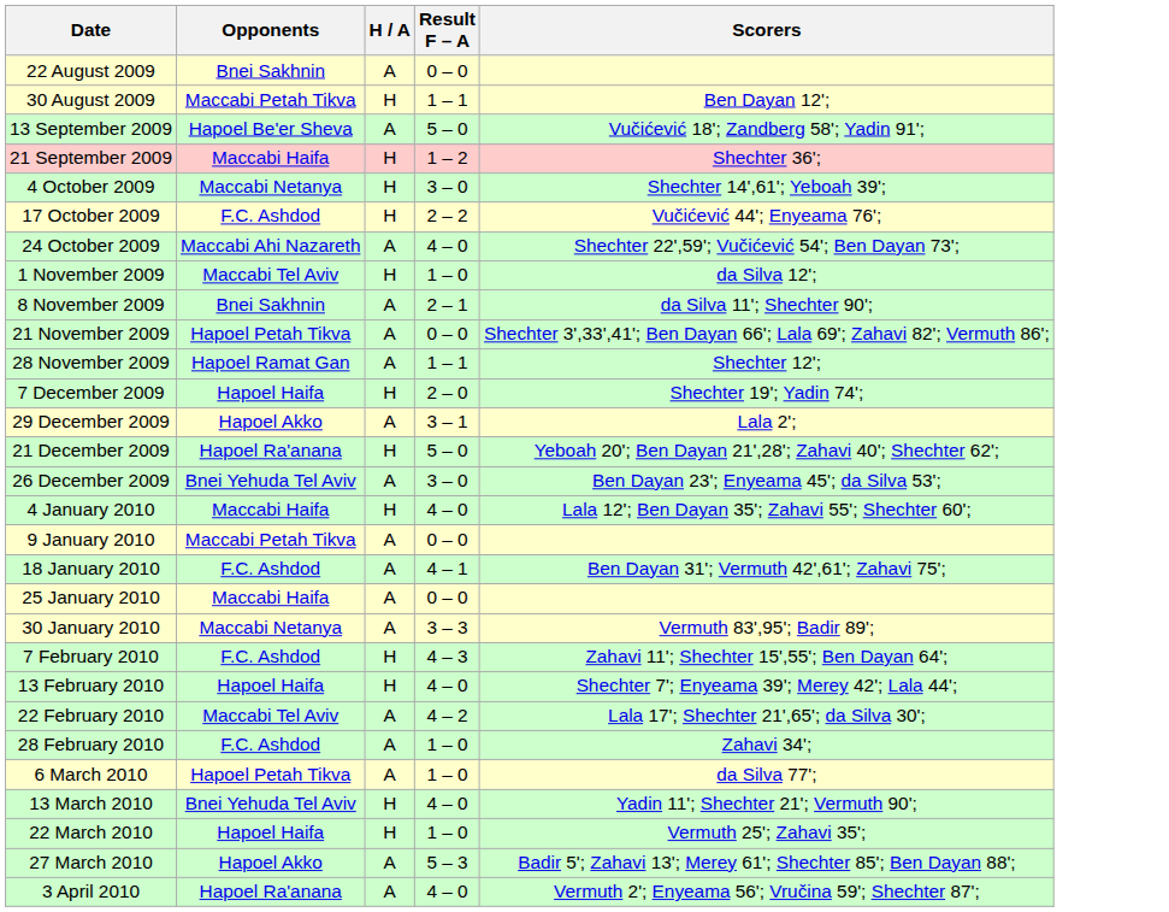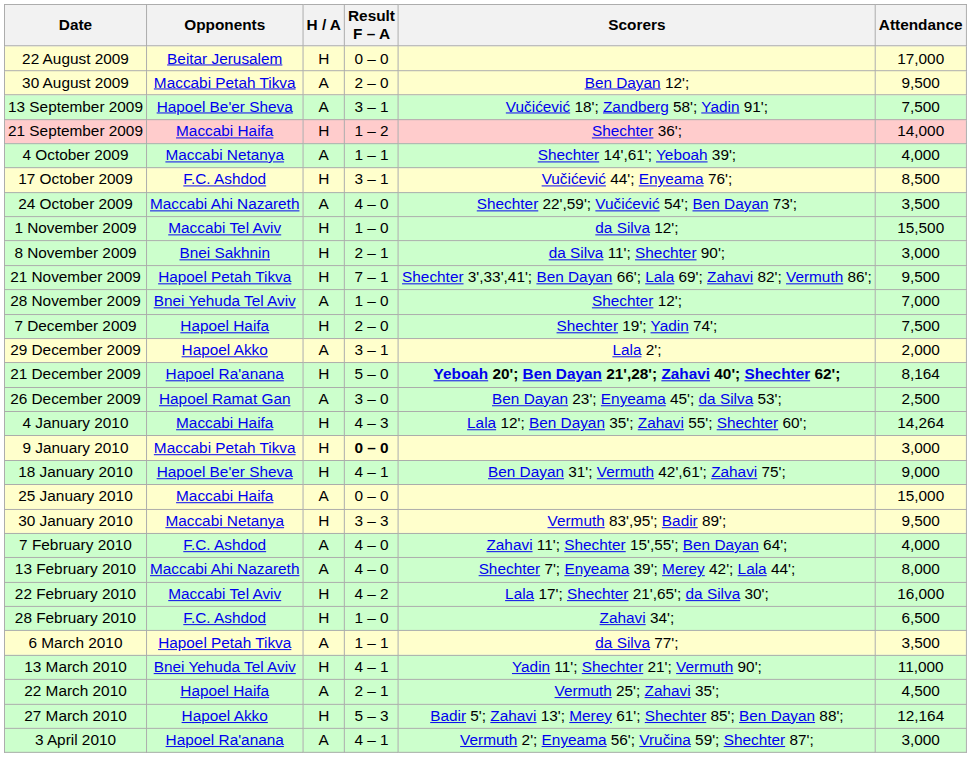+ column: Attendance | 17,000 | 9,500 | 7,500 | 14,000 | 4,000 | 8,500 | 3,500 | 15,500 | 3,000 | 9,500 | 7,000 | 7,500 | 2,000 | 8,164 | 2,500 | 14,264 | 3,000 | 9,000 | 15,000 | 9,500 | 4,000 | 8,000 | 16,000 | 6,500 | 3,500 | 11,000 | 4,500 | 12,164 | 3,000
22 August 2009 | Opponents: Bnei Sakhnin -> Beitar Jerusalem
22 August 2009 | H / A: A -> H
30 August 2009 | H / A: H -> A
30 August 2009 | Result F – A: 1 – 1 -> 2 – 0
13 September 2009 | Result F – A: 5 – 0 -> 3 – 1
4 October 2009 | H / A: H -> A
4 October 2009 | Result F – A: 3 – 0 -> 1 – 1
17 October 2009 | Result F – A: 2 – 2 -> 3 – 1
8 November 2009 | H / A: A -> H
21 November 2009 | H / A: A -> H
21 November 2009 | Result F – A: 0 – 0 -> 7 – 1
28 November 2009 | Opponents: Hapoel Ramat Gan -> Bnei Yehuda Tel Aviv
28 November 2009 | Result F – A: 1 – 1 -> 1 – 0
21 December 2009 | Scorers: normal -> bold
26 December 2009 | Opponents: Bnei Yehuda Tel Aviv -> Hapoel Ramat Gan
4 January 2010 | Result F – A: 4 – 0 -> 4 – 3
9 January 2010 | H / A: A -> H
9 January 2010 | Result F – A: normal -> bold
18 January 2010 | Opponents: F.C. Ashdod -> Hapoel Be'er Sheva
18 January 2010 | H / A: A -> H
30 January 2010 | H / A: A -> H
7 February 2010 | H / A: H -> A
7 February 2010 | Result F – A: 4 – 3 -> 4 – 0
13 February 2010 | Opponents: Hapoel Haifa -> Maccabi Ahi Nazareth
13 February 2010 | H / A: H -> A
22 February 2010 | H / A: A -> H
28 February 2010 | H / A: A -> H
6 March 2010 | Result F – A: 1 – 0 -> 1 – 1
13 March 2010 | Result F – A: 4 – 0 -> 4 – 1
22 March 2010 | H / A: H -> A
22 March 2010 | Result F – A: 1 – 0 -> 2 – 1
27 March 2010 | H / A: A -> H
3 April 2010 | Result F – A: 4 – 0 -> 4 – 1
